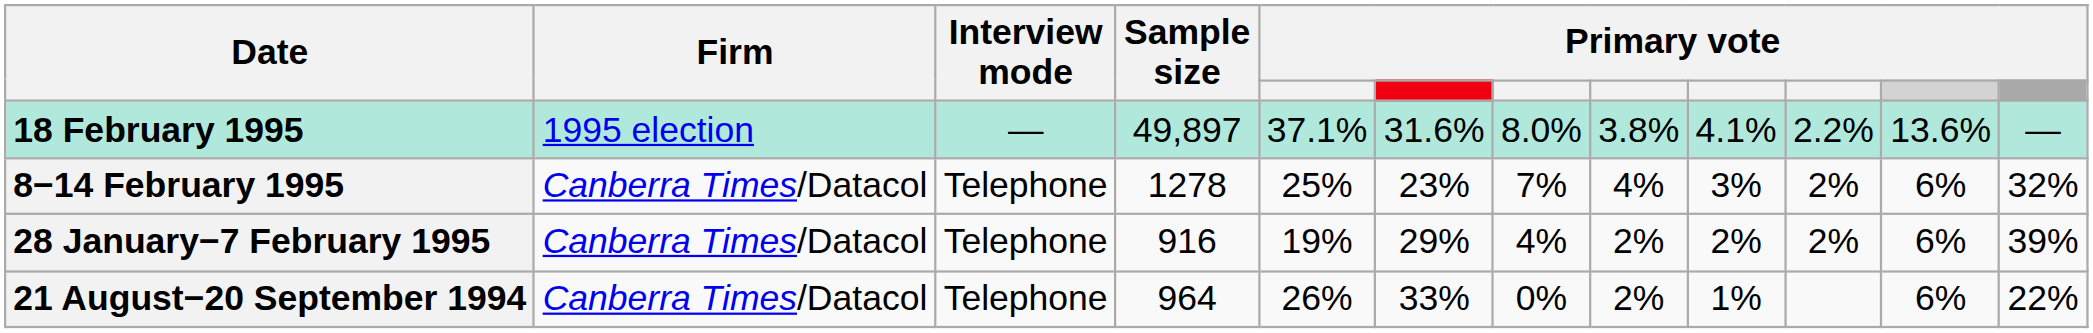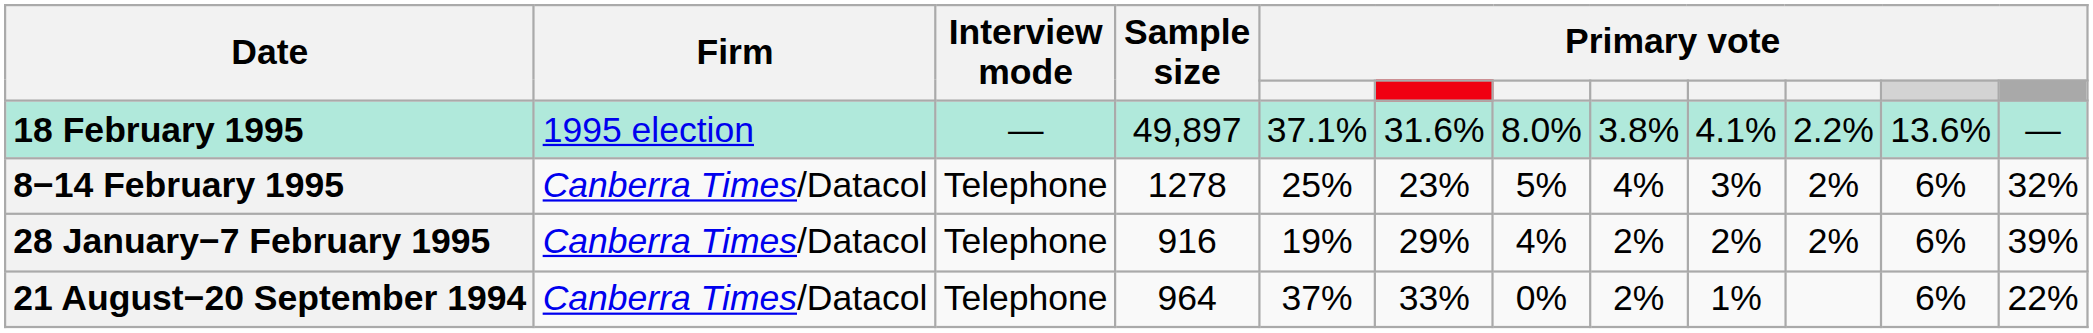8−14 February 1995 | column 7: 7% -> 5%
21 August−20 September 1994 | column 5: 26% -> 37%
